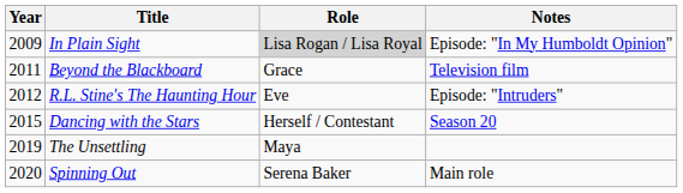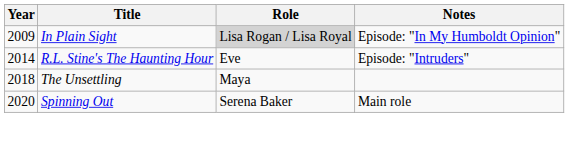- row: 2011 | Beyond the Blackboard | Grace | Television film
R.L. Stine's The Haunting Hour | Year: 2012 -> 2014
- row: 2015 | Dancing with the Stars | Herself / Contestant | Season 20
The Unsettling | Year: 2019 -> 2018
